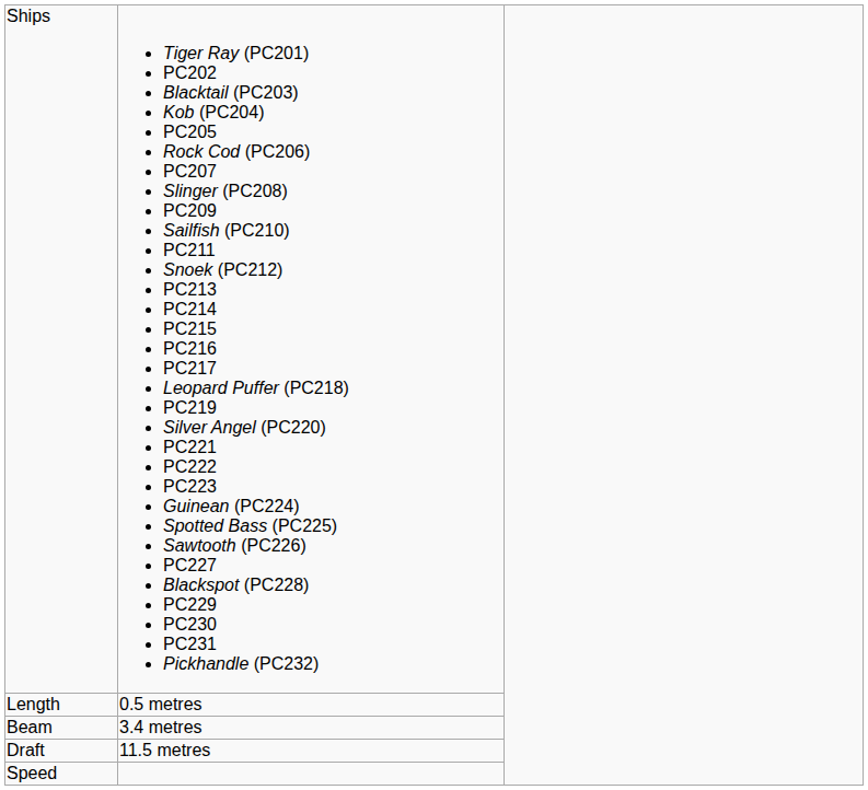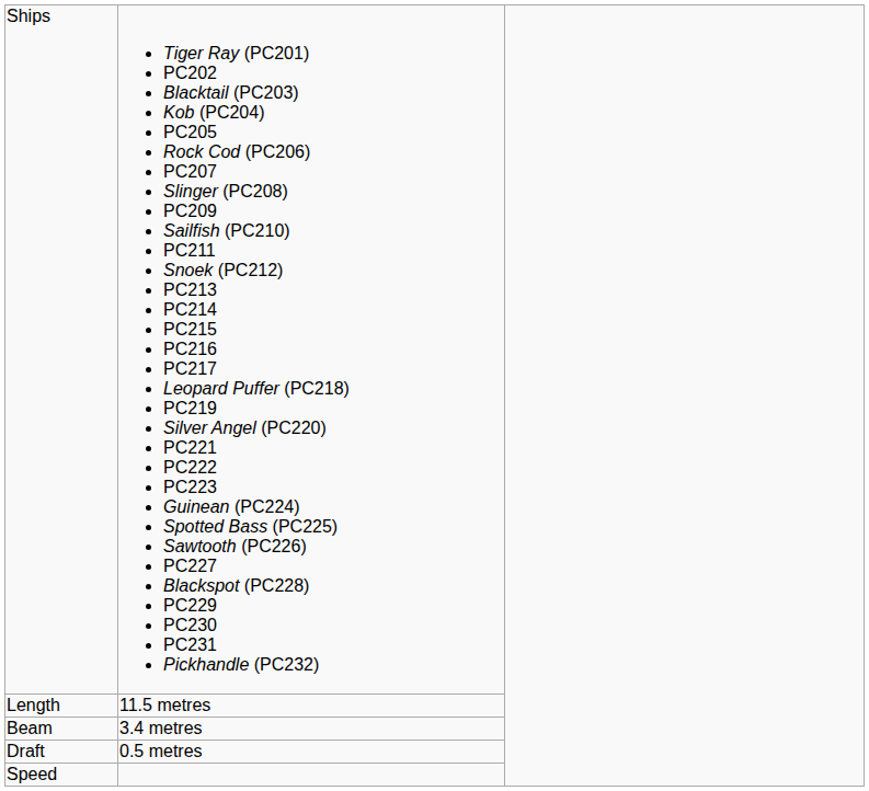Length | column 2: 0.5 metres -> 11.5 metres
Draft | column 2: 11.5 metres -> 0.5 metres
